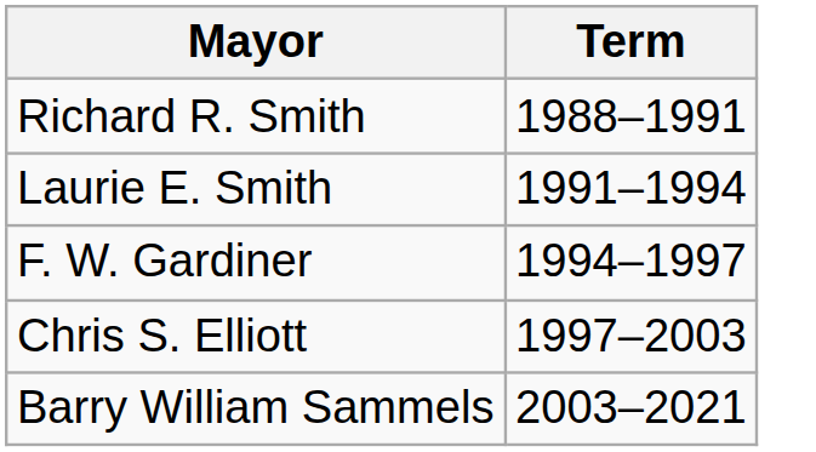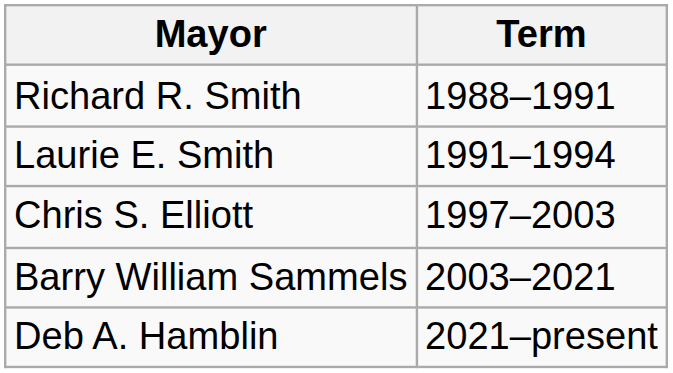- row: F. W. Gardiner | 1994–1997
+ row: Deb A. Hamblin | 2021–present
